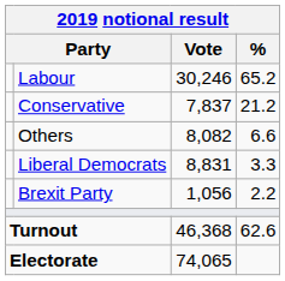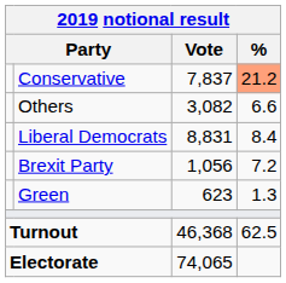- row: Labour | 30,246 | 65.2
Conservative | %: no background -> lightsalmon background
Others | Vote: 8,082 -> 3,082
Liberal Democrats | %: 3.3 -> 8.4
Brexit Party | %: 2.2 -> 7.2
+ row: Green | 623 | 1.3
Turnout | %: 62.6 -> 62.5
